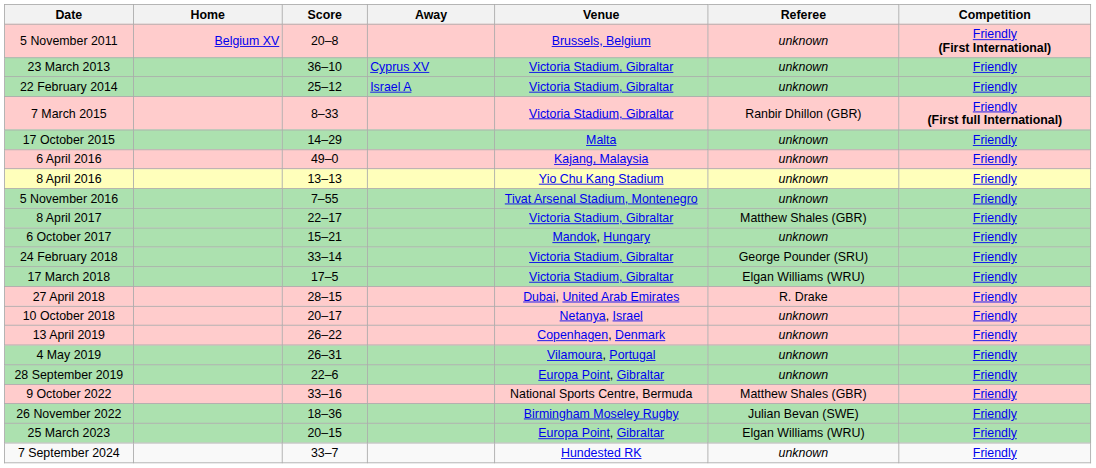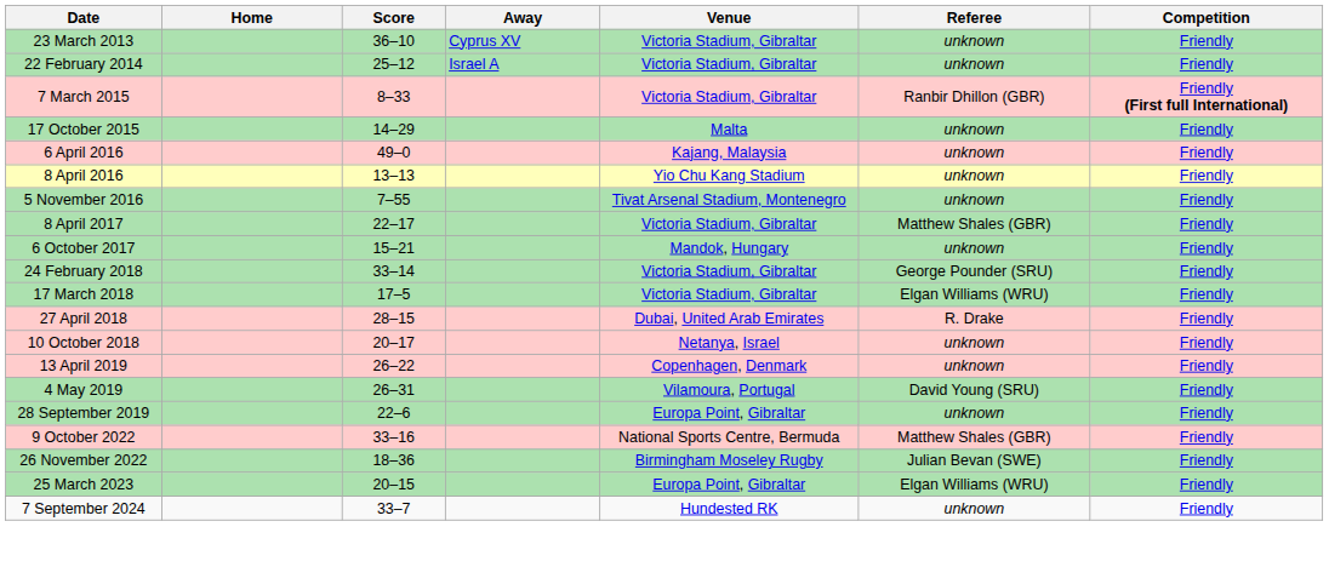- row: 5 November 2011 | Belgium XV | 20–8 | Brussels, Belgium | unknown | Friendly (First International)
4 May 2019 | Referee: unknown -> David Young (SRU)
